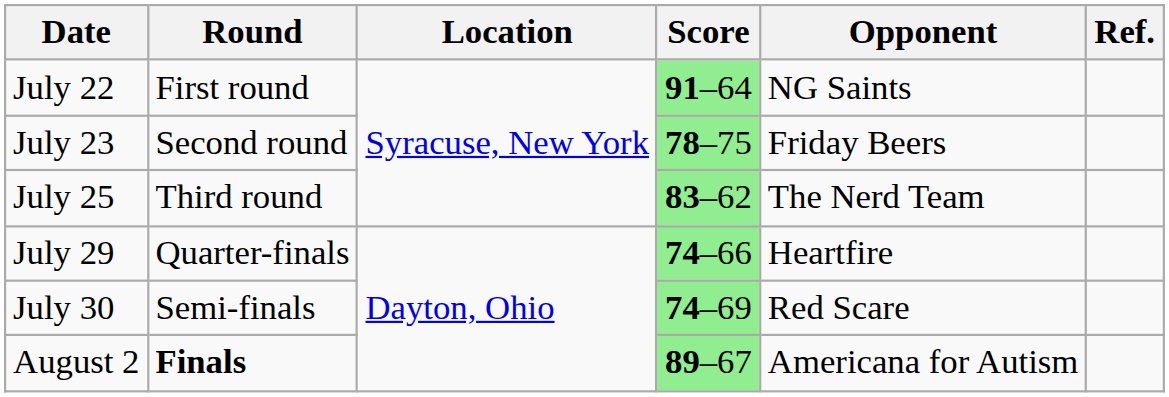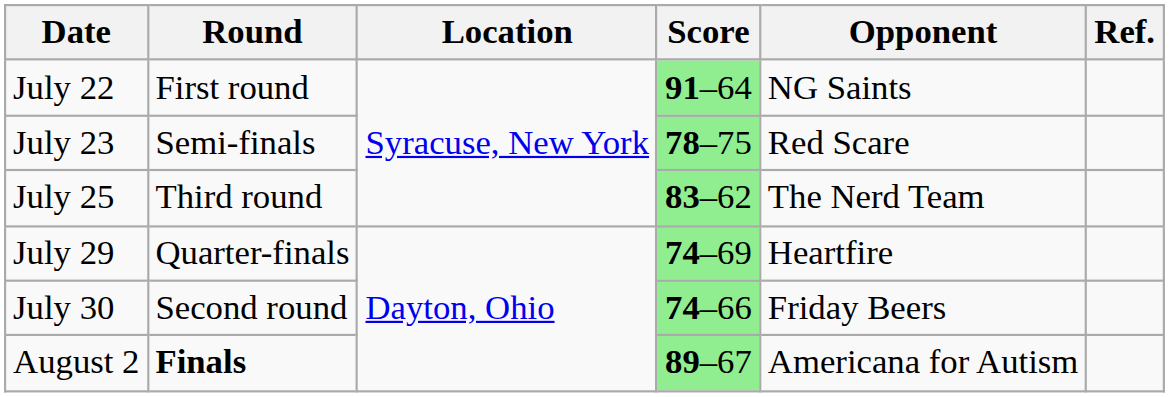July 23 | Round: Second round -> Semi-finals
July 23 | Opponent: Friday Beers -> Red Scare
July 29 | Score: 74–66 -> 74–69
July 30 | Round: Semi-finals -> Second round
July 30 | Score: 74–69 -> 74–66
July 30 | Opponent: Red Scare -> Friday Beers
